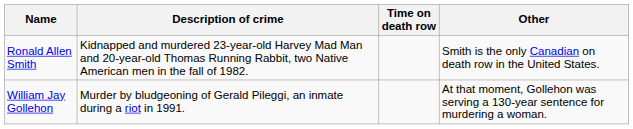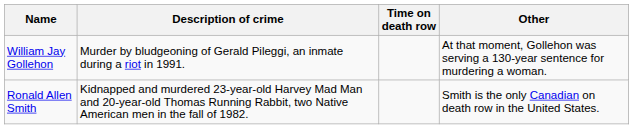rows swapped: William Jay Gollehon <-> Ronald Allen Smith
